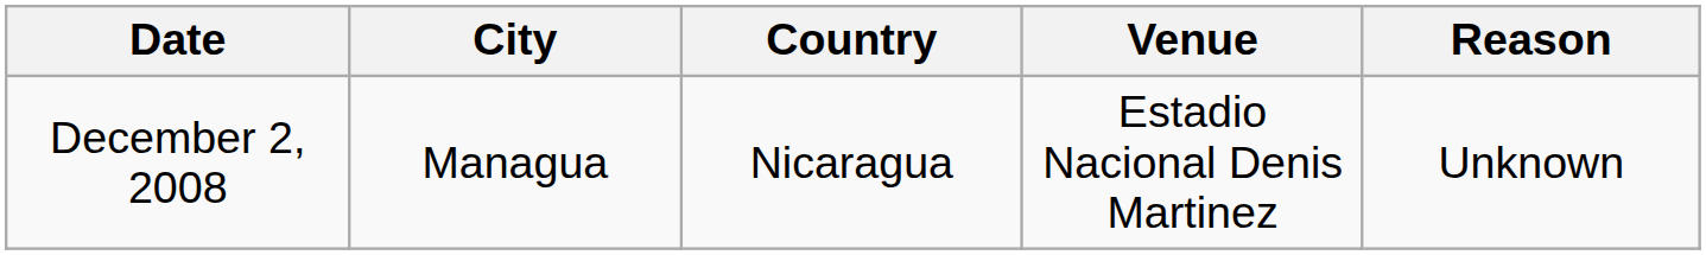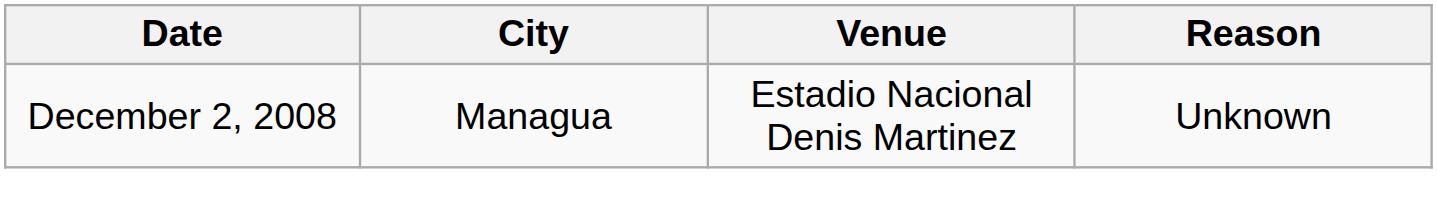- column: Country | Nicaragua
